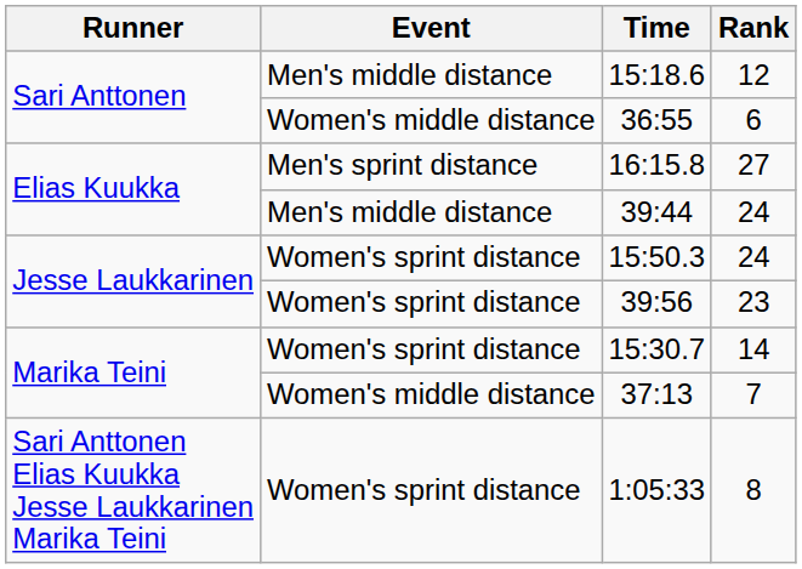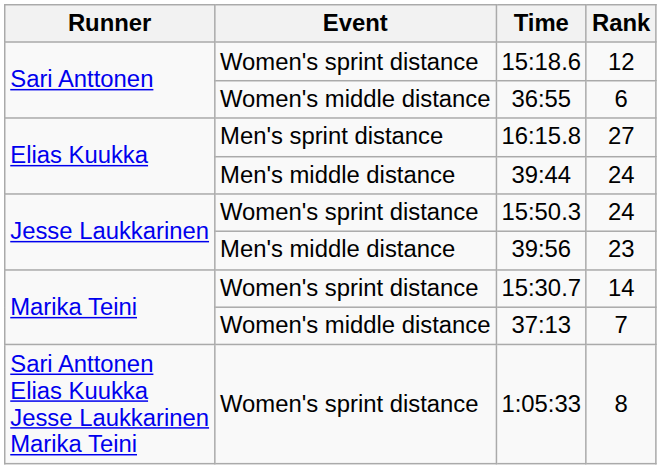15:18.6 | Event: Men's middle distance -> Women's sprint distance
39:56 | Event: Women's sprint distance -> Men's middle distance
